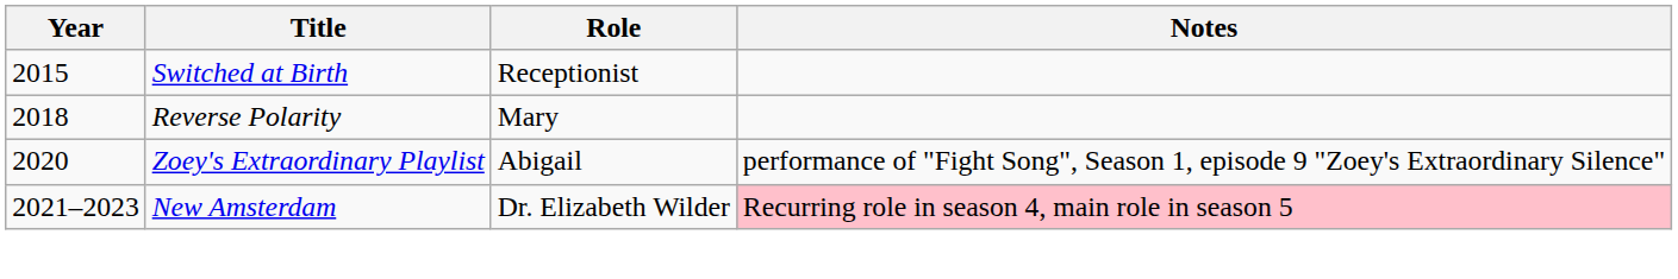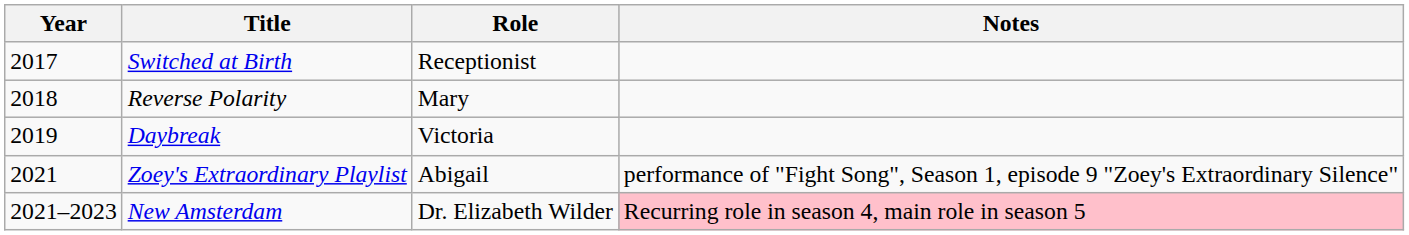Switched at Birth | Year: 2015 -> 2017
+ row: 2019 | Daybreak | Victoria
Zoey's Extraordinary Playlist | Year: 2020 -> 2021
